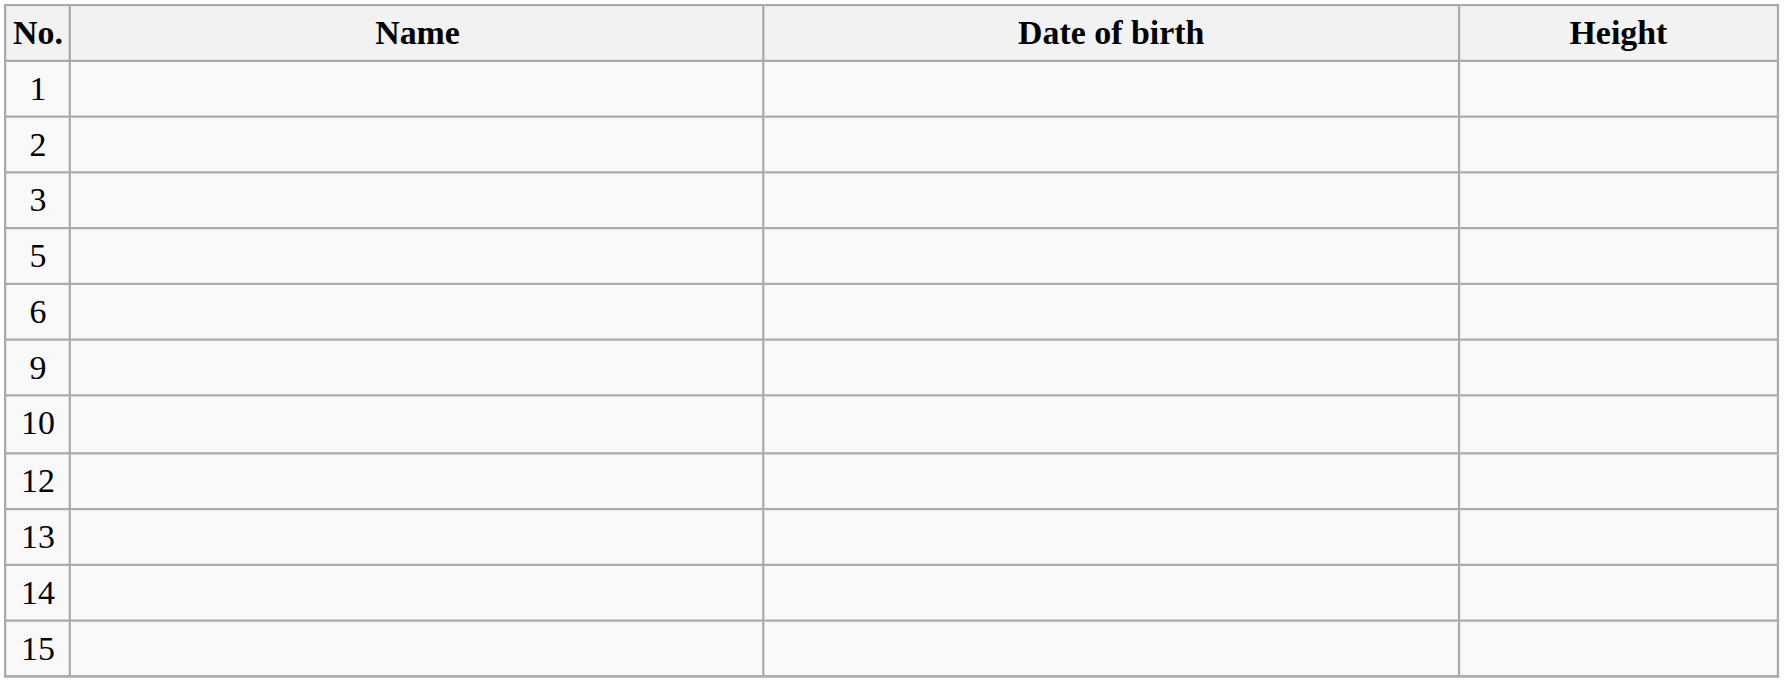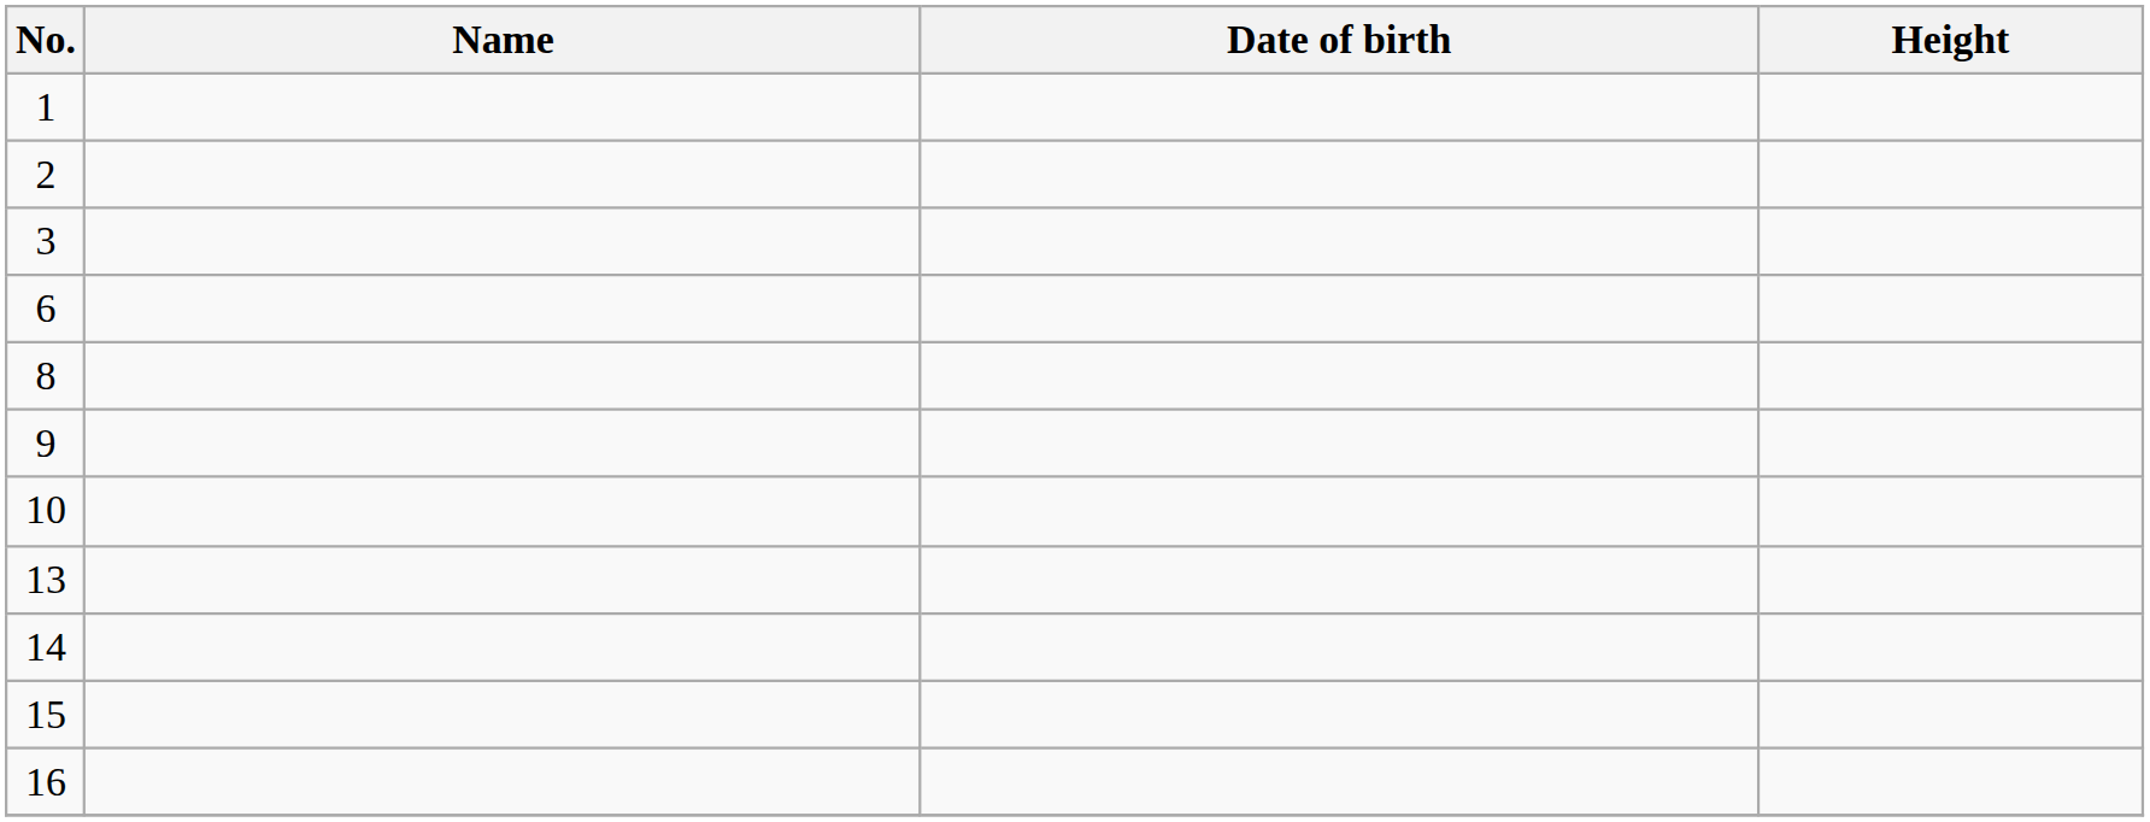- row: 5
+ row: 8
- row: 12
+ row: 16
